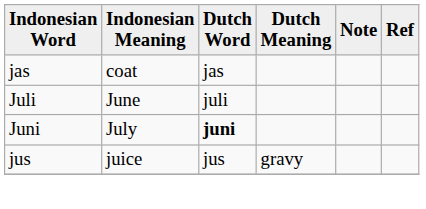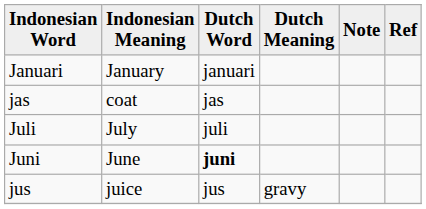+ row: Januari | January | januari
Juli | Indonesian Meaning: June -> July
Juni | Indonesian Meaning: July -> June
